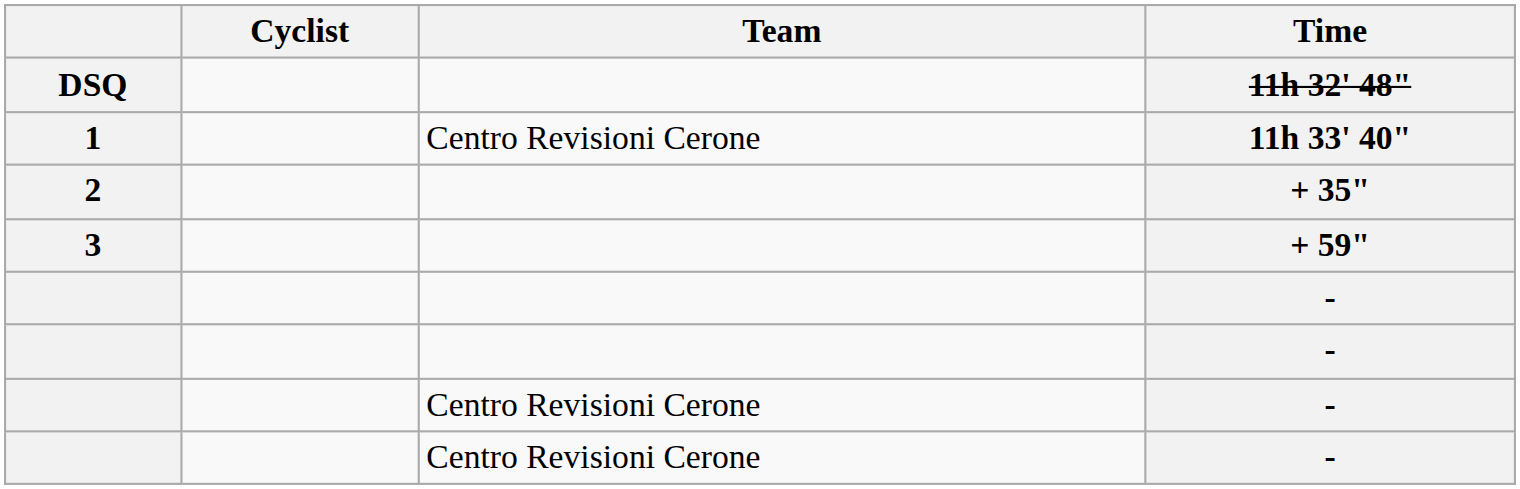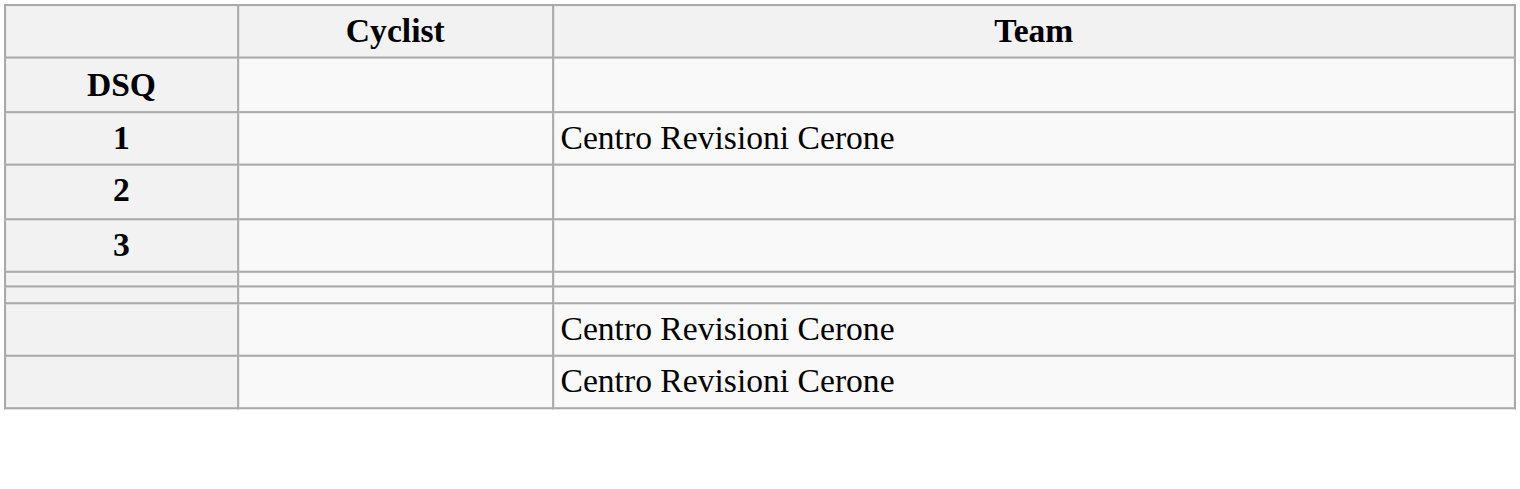- column: Time | 11h 32' 48" | 11h 33' 40" | + 35" | + 59" | - | - | - | -
